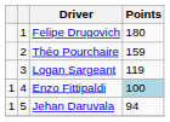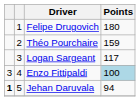Logan Sargeant | Points: 119 -> 117
Enzo Fittipaldi | column 1: 1 -> 3
Jehan Daruvala | column 1: normal -> bold
